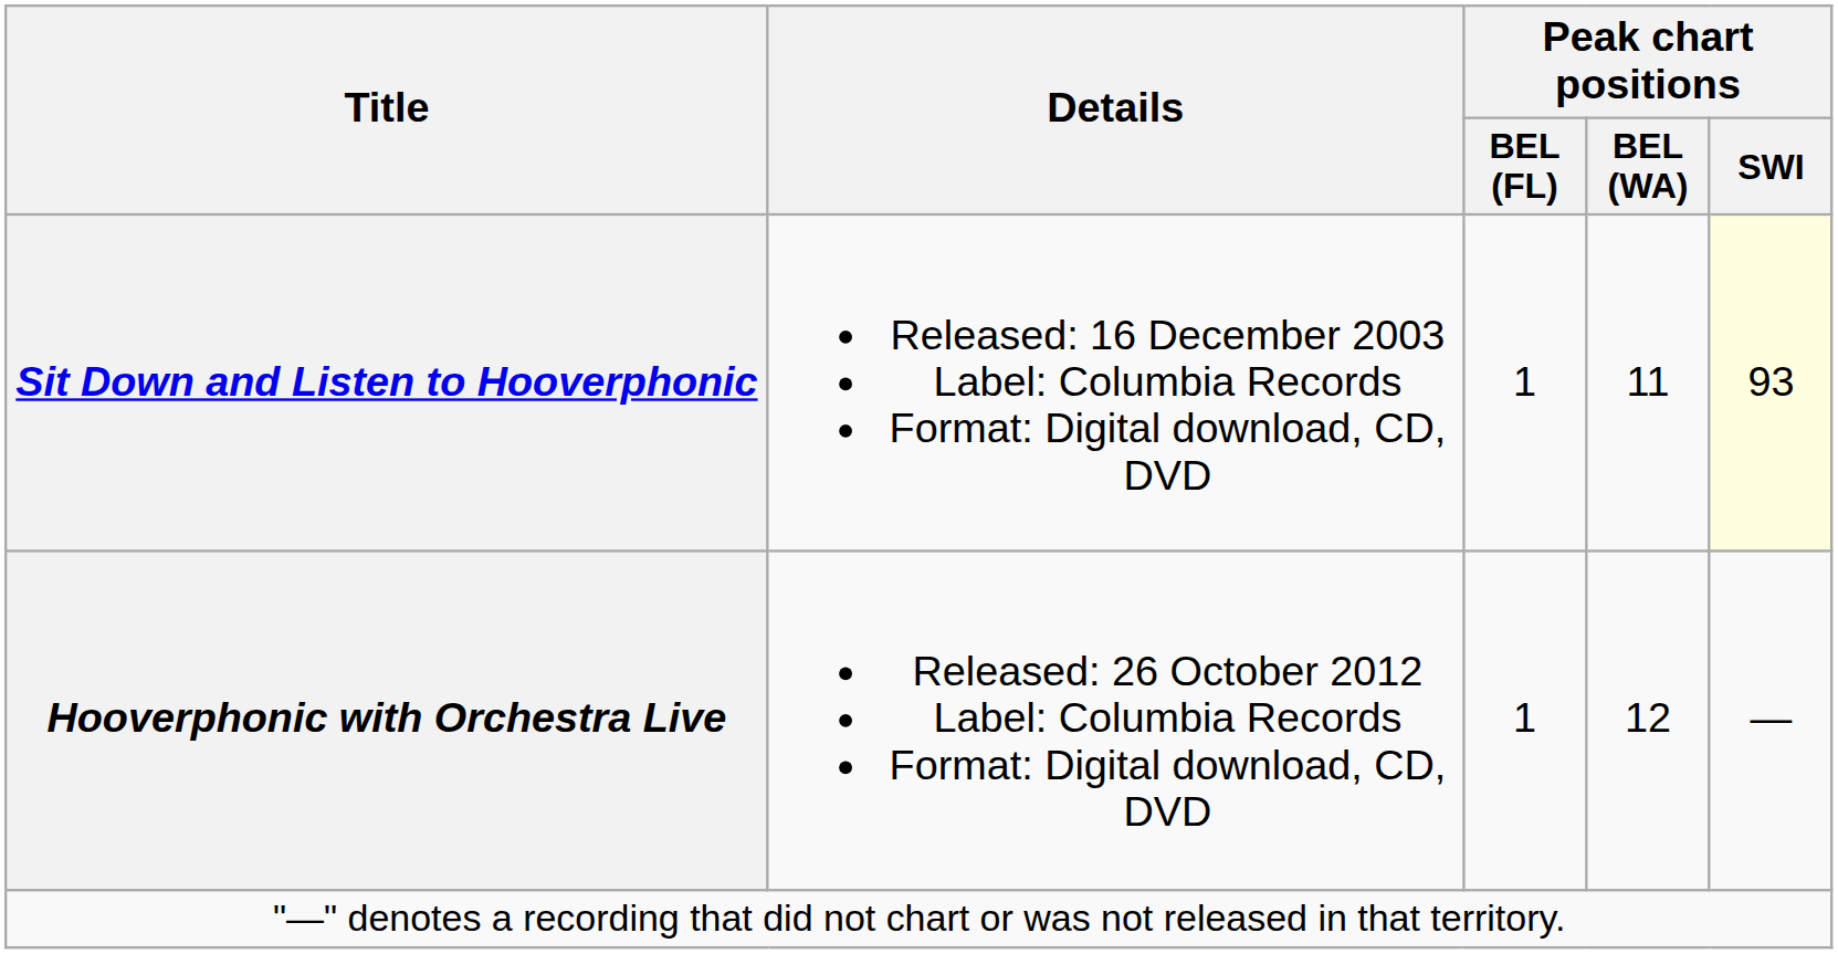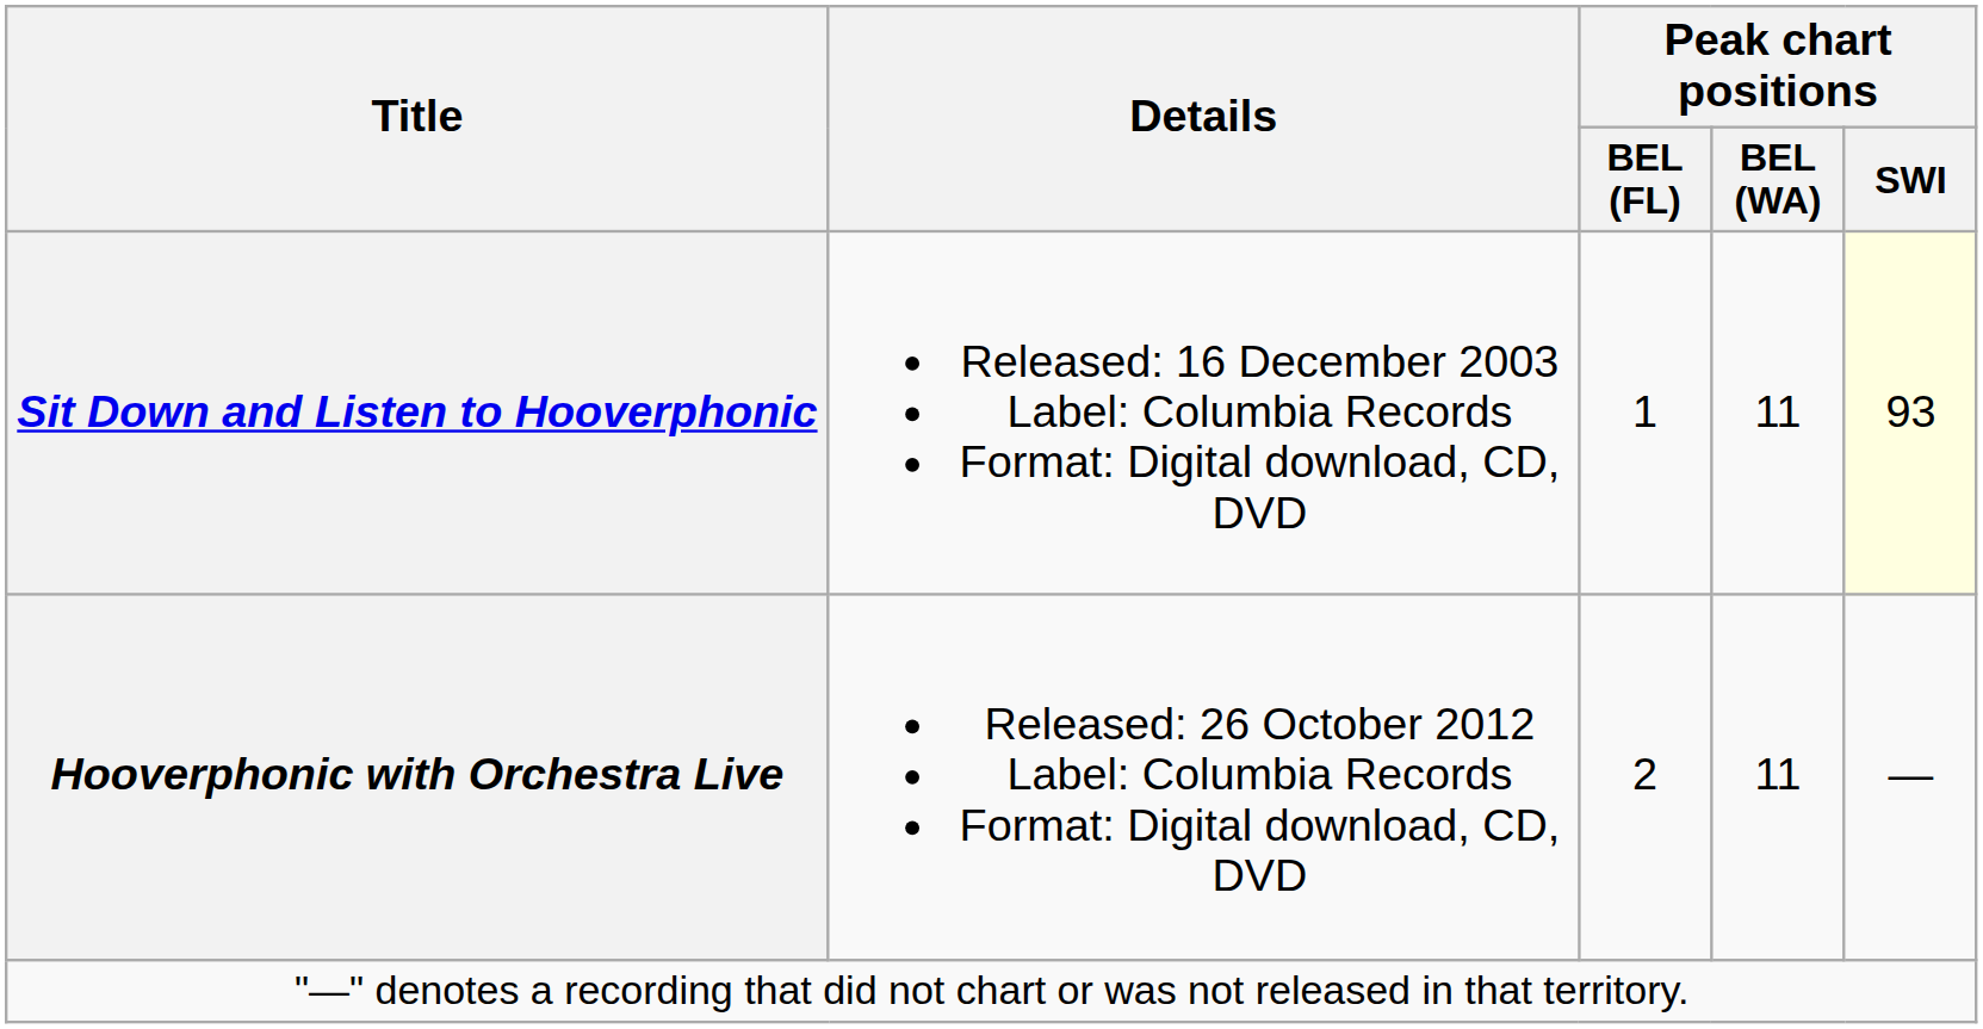Hooverphonic with Orchestra Live | Peak chart positions / BEL (FL): 1 -> 2
Hooverphonic with Orchestra Live | Peak chart positions / BEL (WA): 12 -> 11
